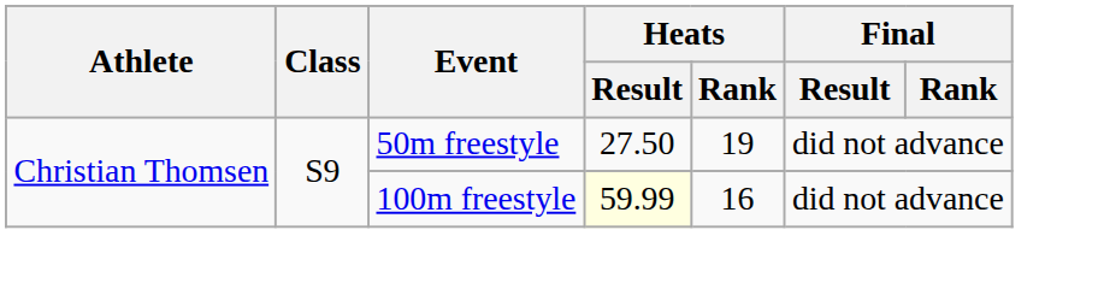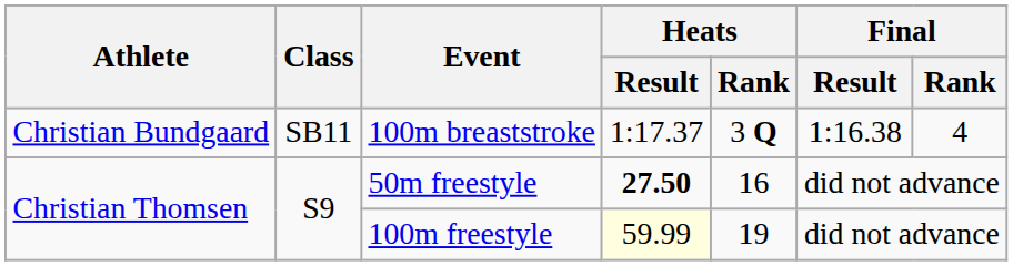+ row: Christian Bundgaard | SB11 | 100m breaststroke | 1:17.37 | 3 Q | 1:16.38 | 4
50m freestyle | Heats / Result: normal -> bold
50m freestyle | Heats / Rank: 19 -> 16
100m freestyle | Heats / Rank: 16 -> 19
